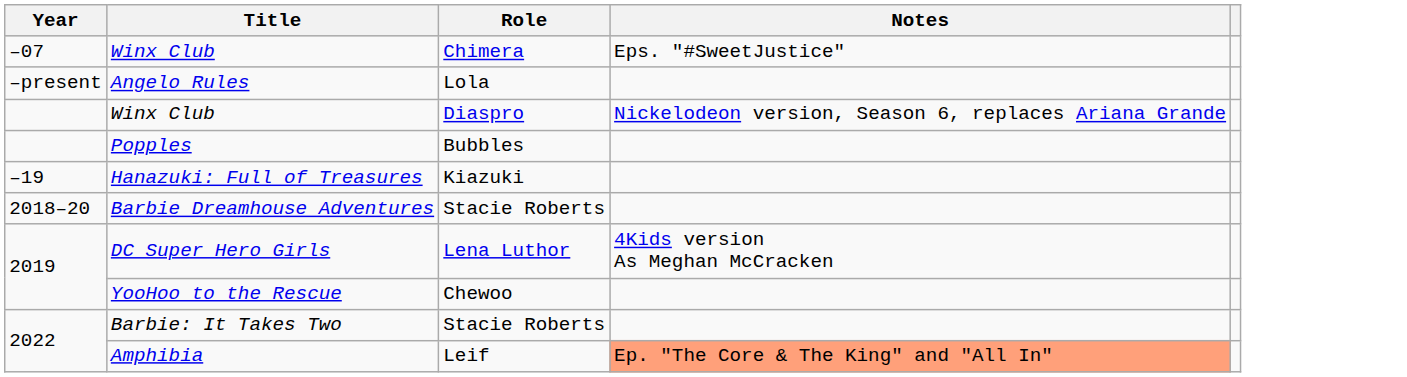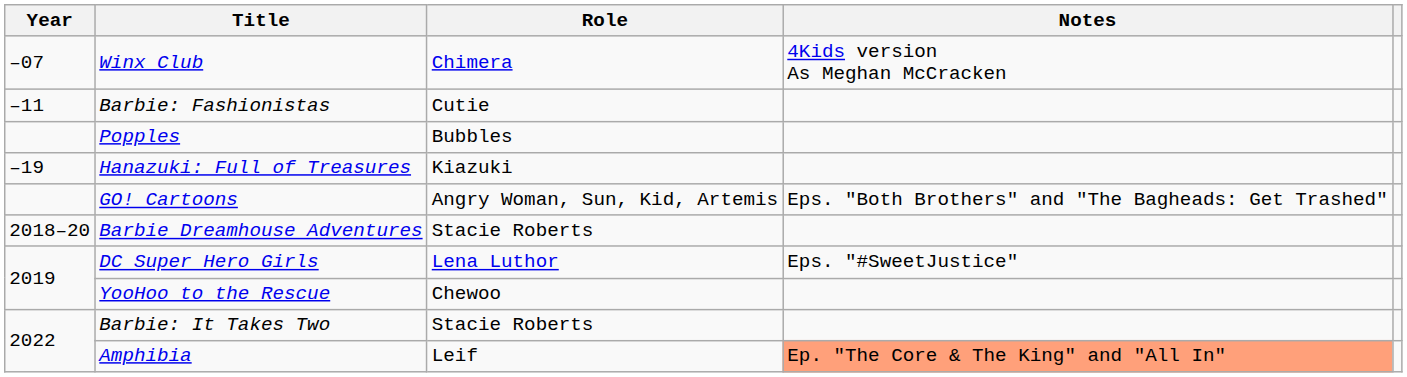Winx Club / Chimera | Notes: Eps. "#SweetJustice" -> 4Kids version As Meghan McCracken
+ row: –11 | Barbie: Fashionistas | Cutie
- row: –present | Angelo Rules | Lola
- row: Winx Club | Diaspro | Nickelodeon version, Season 6, replaces Ariana Grande
+ row: GO! Cartoons | Angry Woman, Sun, Kid, Artemis | Eps. "Both Brothers" and "The Bagheads: Get Trashed"
DC Super Hero Girls | Notes: 4Kids version As Meghan McCracken -> Eps. "#SweetJustice"
